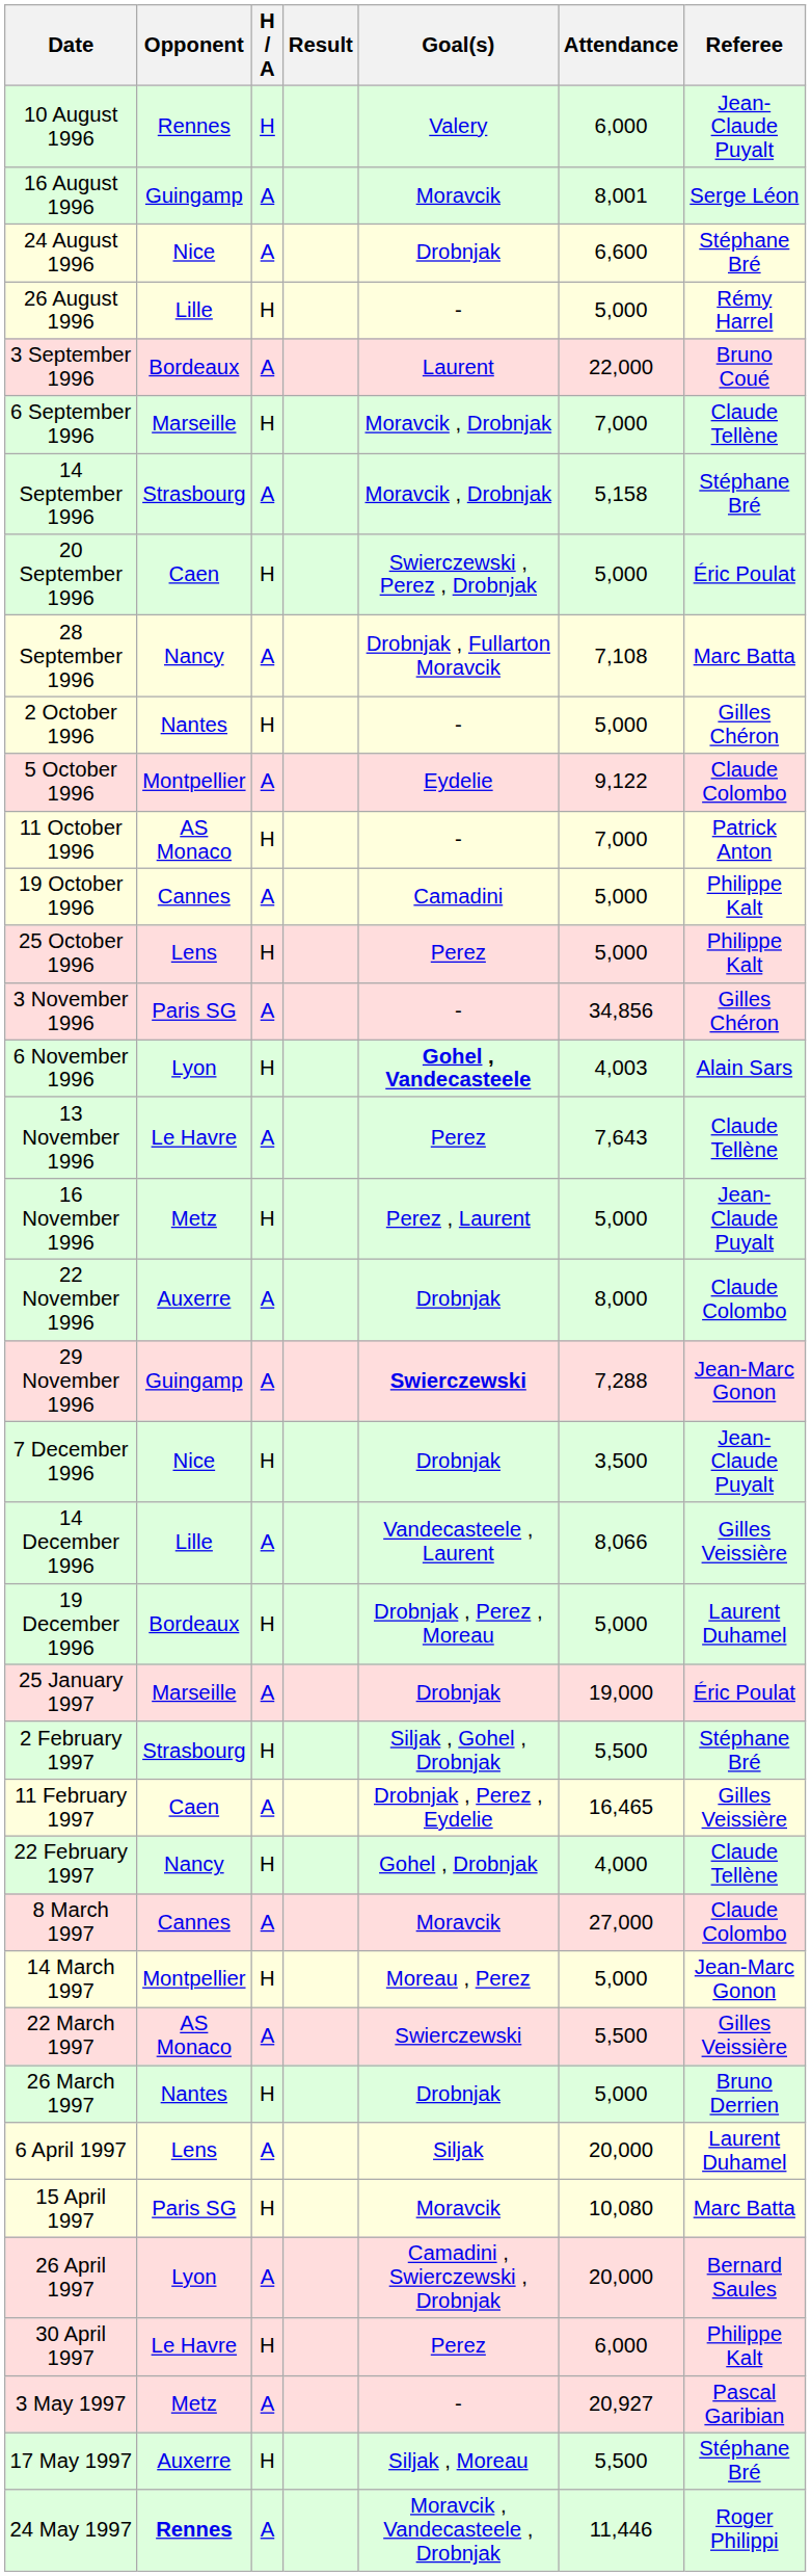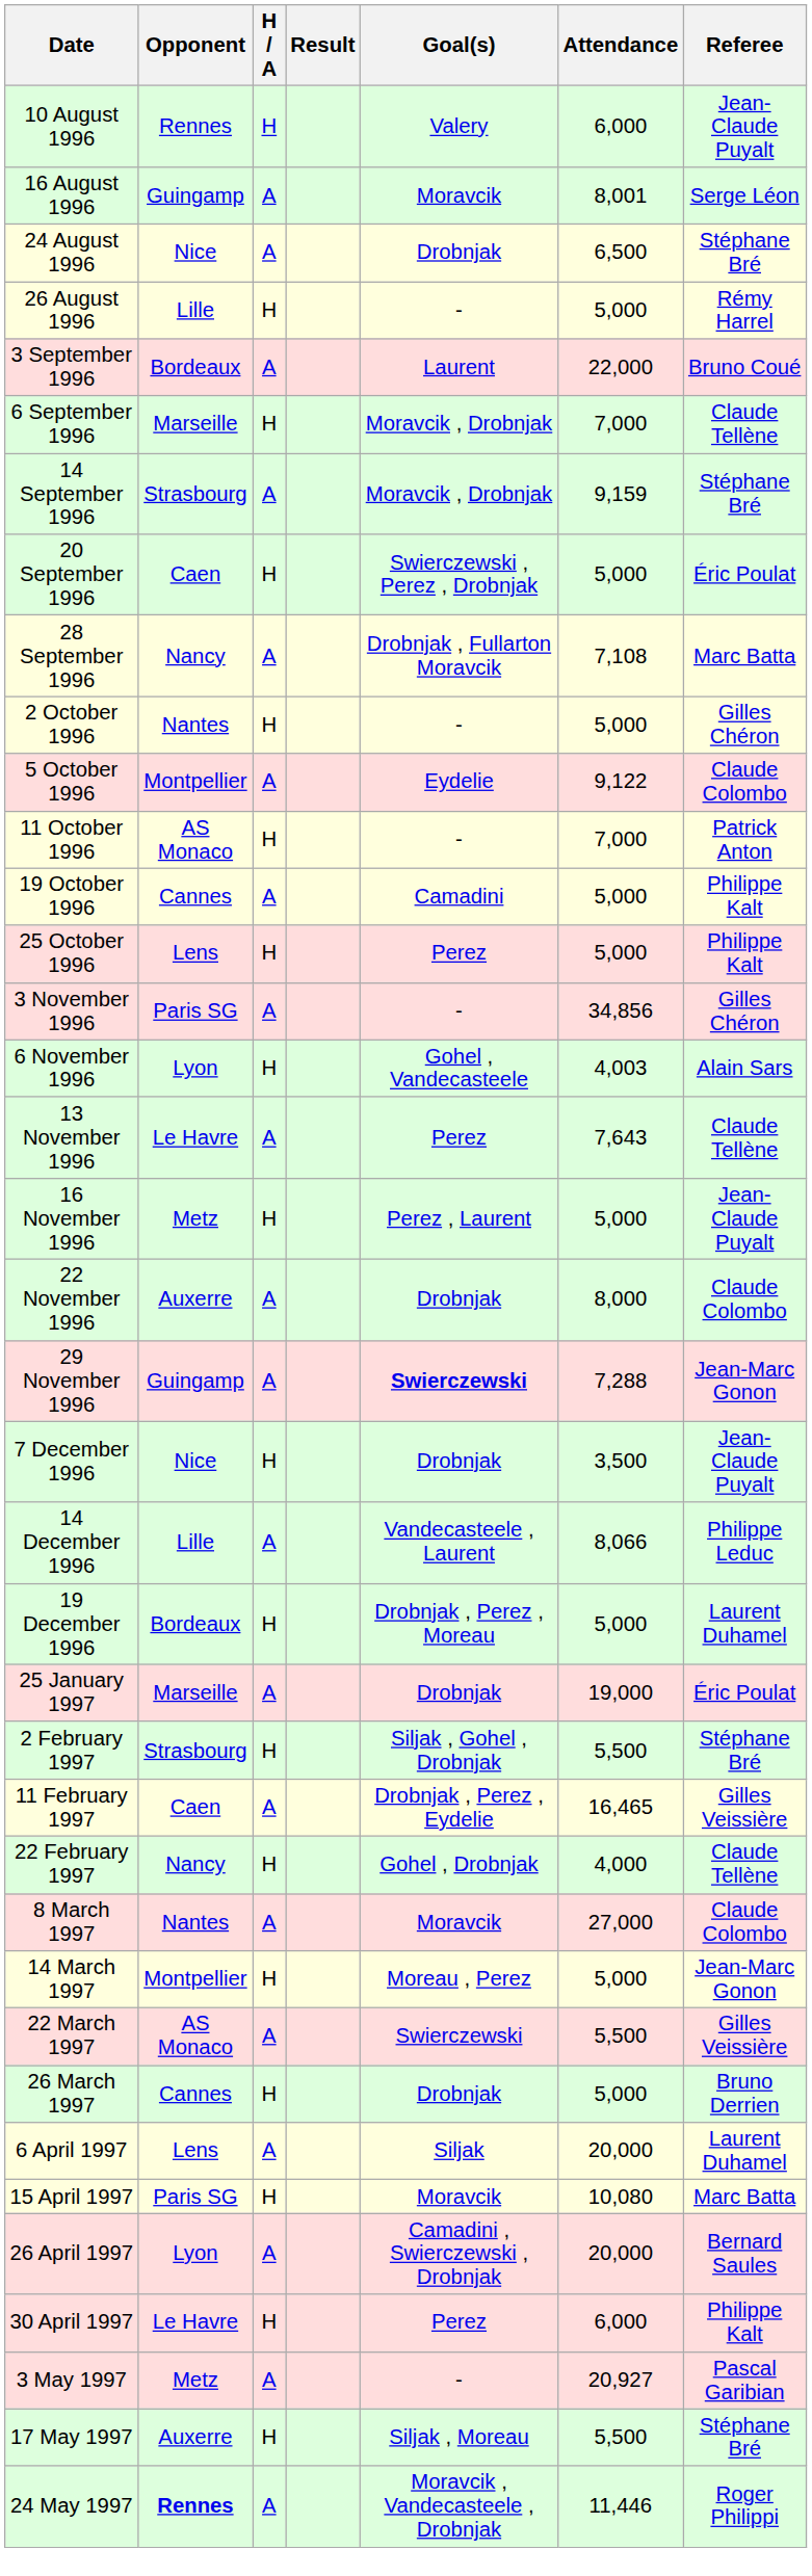24 August 1996 | Attendance: 6,600 -> 6,500
14 September 1996 | Attendance: 5,158 -> 9,159
6 November 1996 | Goal(s): bold -> normal
14 December 1996 | Referee: Gilles Veissière -> Philippe Leduc
8 March 1997 | Opponent: Cannes -> Nantes
26 March 1997 | Opponent: Nantes -> Cannes
